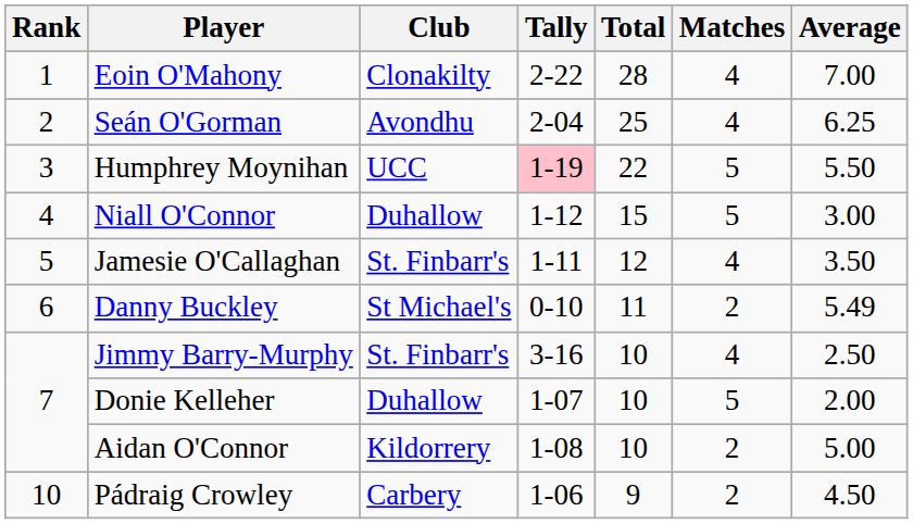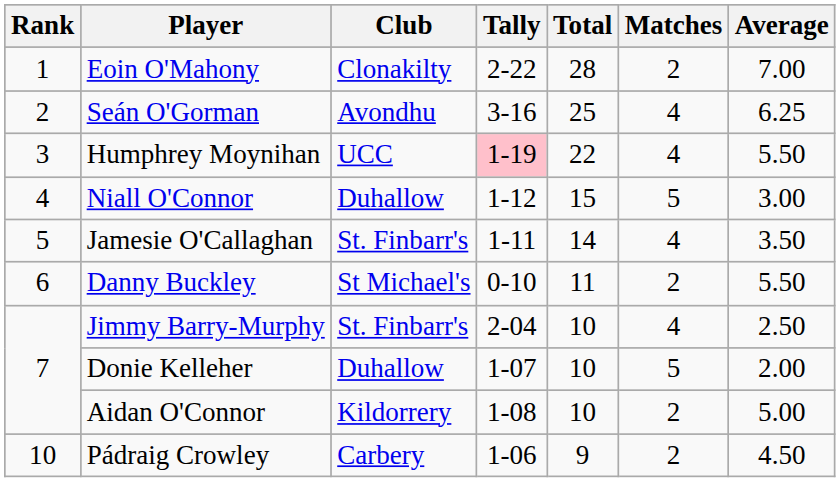Eoin O'Mahony | Matches: 4 -> 2
Seán O'Gorman | Tally: 2-04 -> 3-16
Humphrey Moynihan | Matches: 5 -> 4
Jamesie O'Callaghan | Total: 12 -> 14
Danny Buckley | Average: 5.49 -> 5.50
Jimmy Barry-Murphy | Tally: 3-16 -> 2-04
